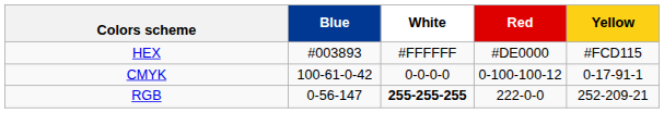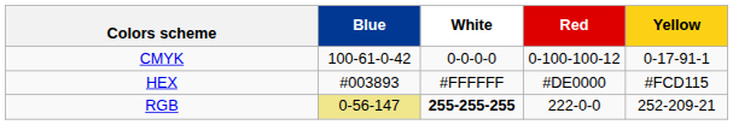rows swapped: CMYK <-> HEX
RGB | Blue: no background -> khaki background
